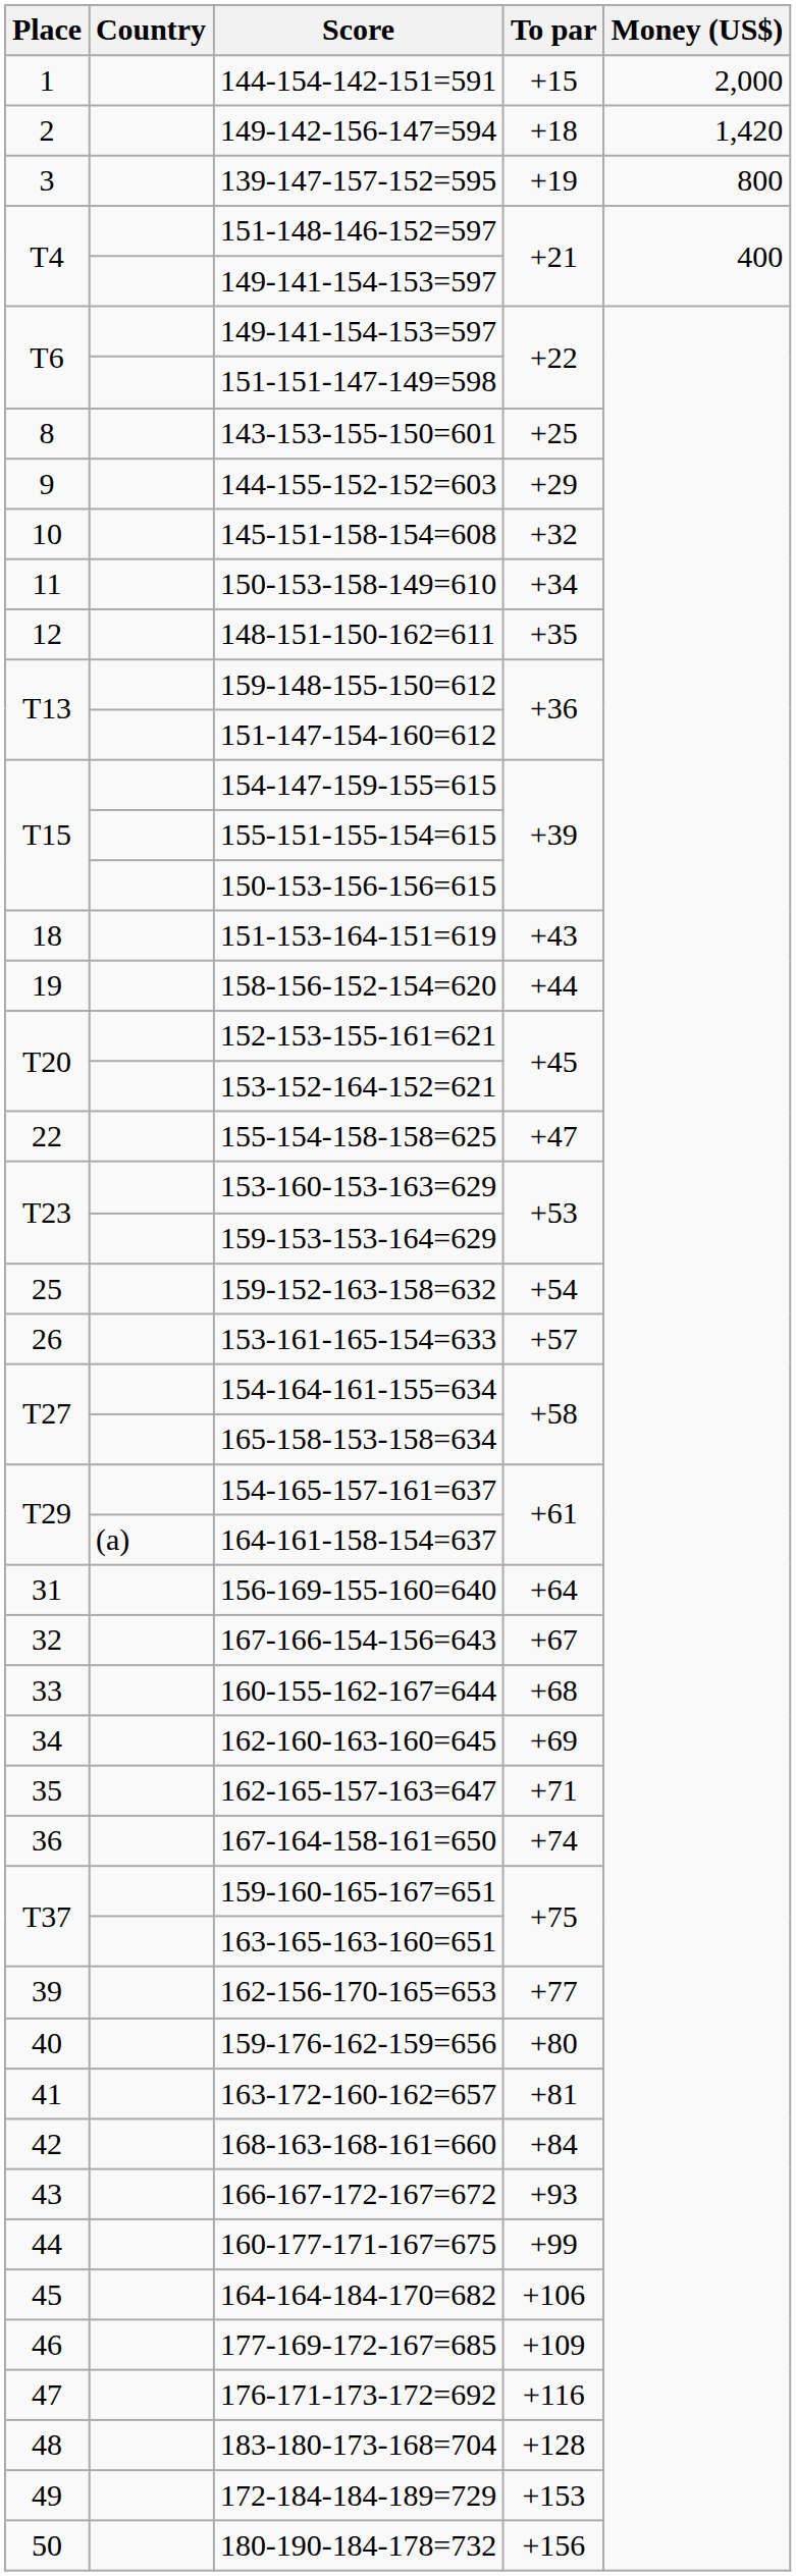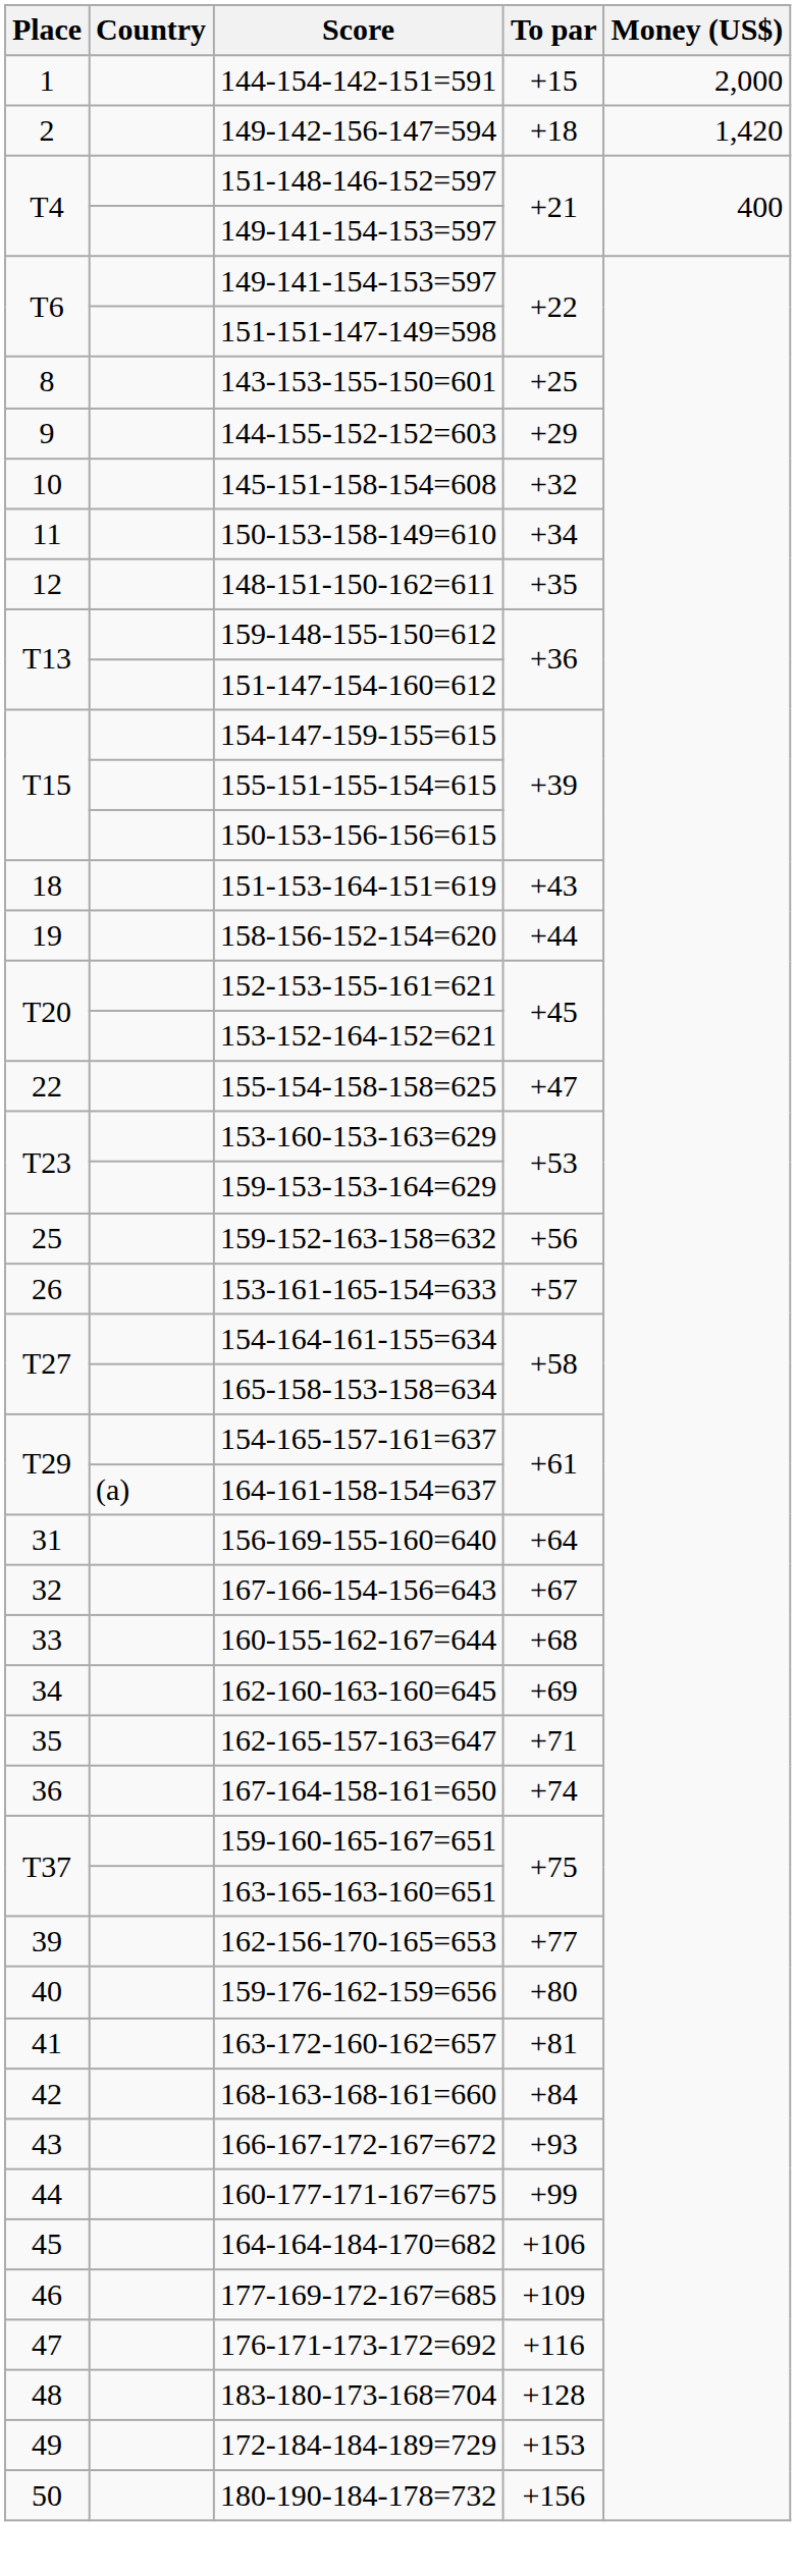- row: 3 | 139-147-157-152=595 | +19 | 800
159-152-163-158=632 | To par: +54 -> +56
